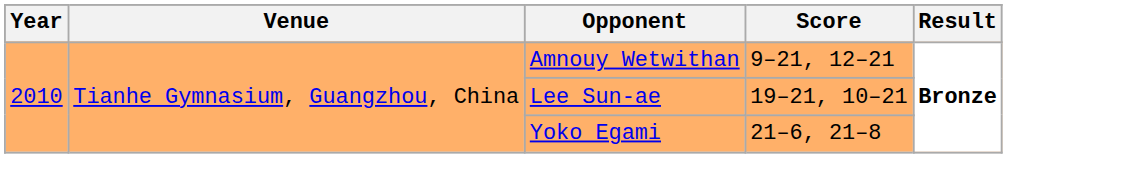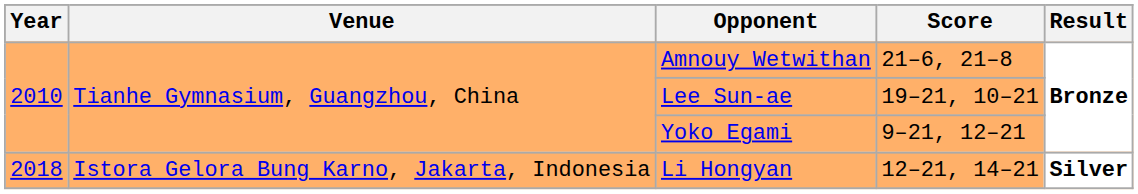Amnouy Wetwithan | Score: 9–21, 12–21 -> 21–6, 21–8
Yoko Egami | Score: 21–6, 21–8 -> 9–21, 12–21
+ row: 2018 | Istora Gelora Bung Karno, Jakarta, Indonesia | Li Hongyan | 12–21, 14–21 | Silver
